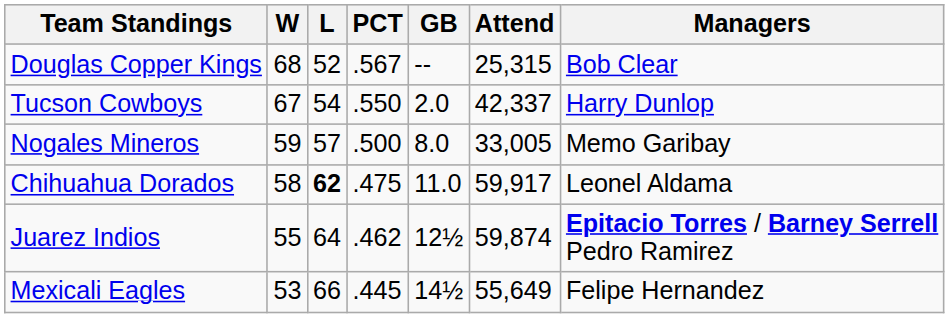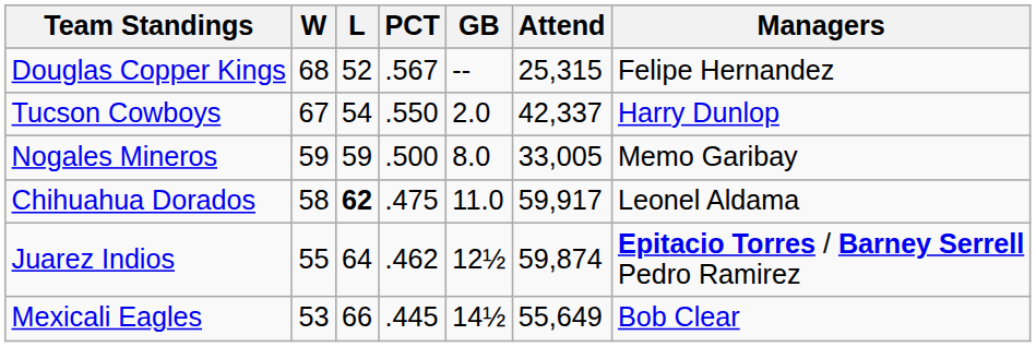Douglas Copper Kings | Managers: Bob Clear -> Felipe Hernandez
Nogales Mineros | L: 57 -> 59
Mexicali Eagles | Managers: Felipe Hernandez -> Bob Clear
